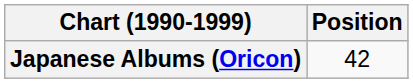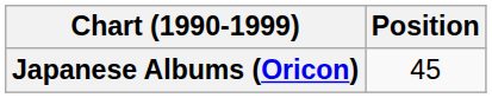Japanese Albums (Oricon) | Position: 42 -> 45
